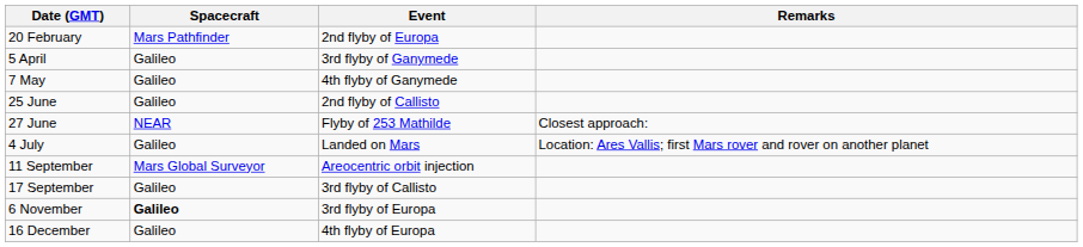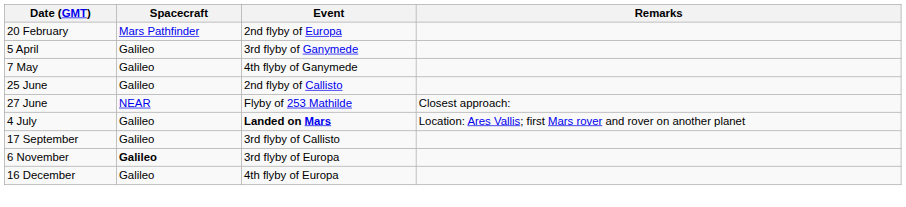4 July | Event: normal -> bold
- row: 11 September | Mars Global Surveyor | Areocentric orbit injection
